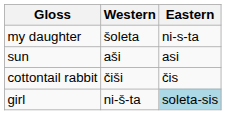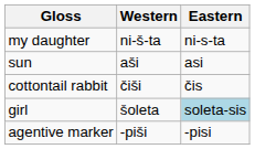my daughter | Western: šoleta -> ni-š-ta
girl | Western: ni-š-ta -> šoleta
+ row: agentive marker | -piši | -pisi
